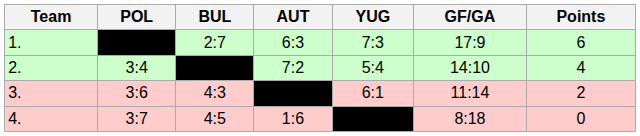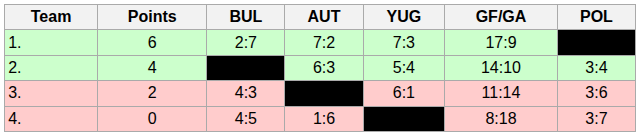columns swapped: POL <-> Points
1. | AUT: 6:3 -> 7:2
2. | AUT: 7:2 -> 6:3
